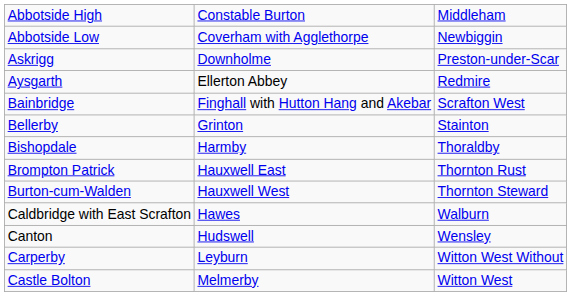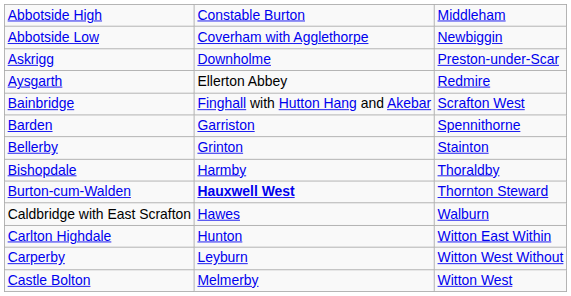+ row: Barden | Garriston | Spennithorne
- row: Brompton Patrick | Hauxwell East | Thornton Rust
Burton-cum-Walden | column 2: normal -> bold
- row: Canton | Hudswell | Wensley
+ row: Carlton Highdale | Hunton | Witton East Within
